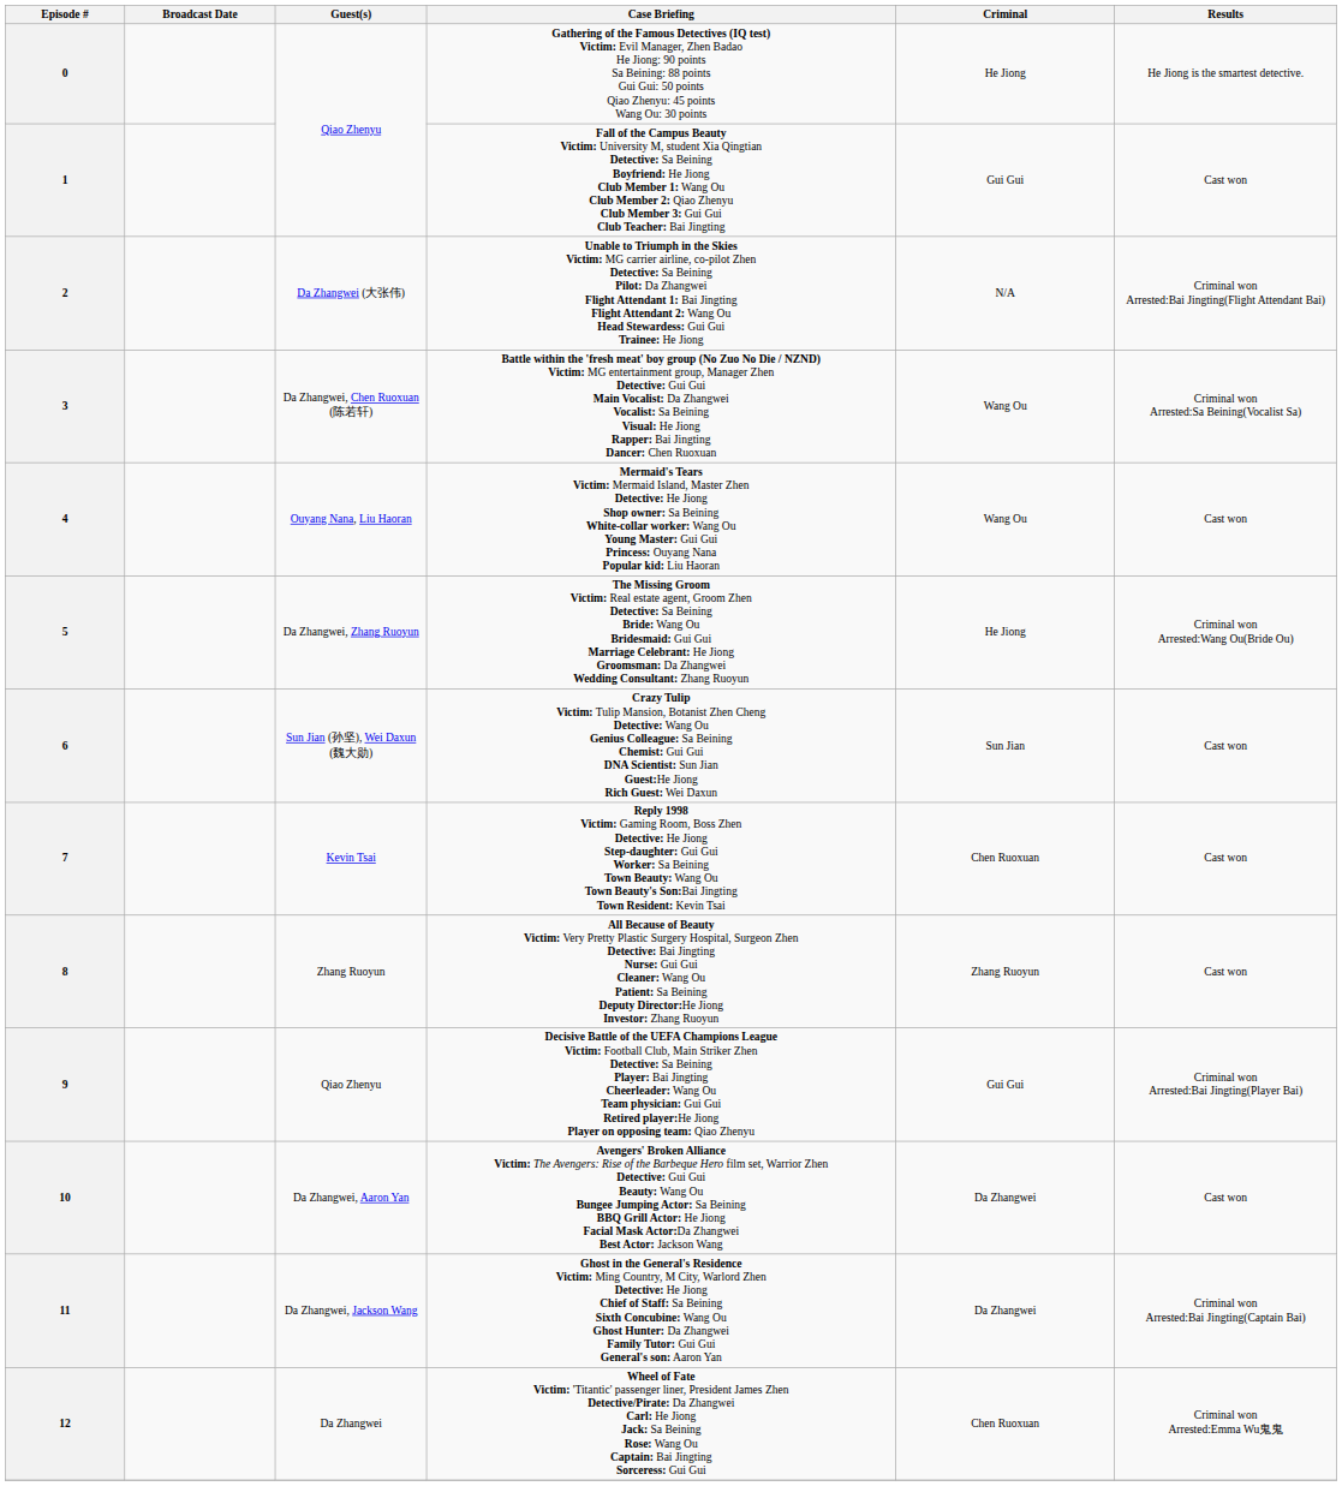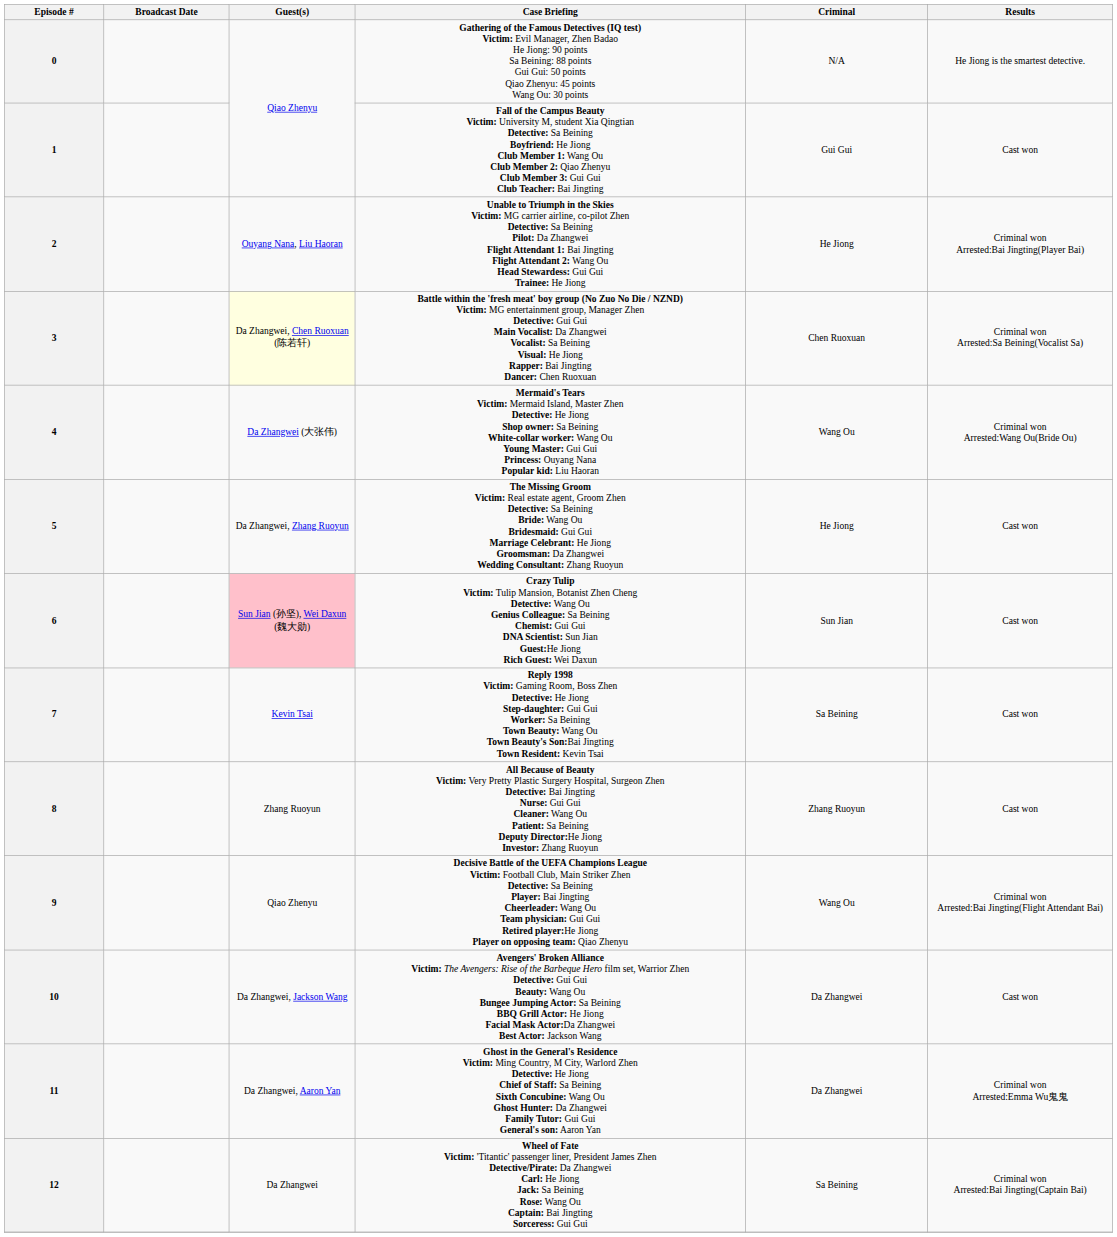0 | Criminal: He Jiong -> N/A
2 | Guest(s): Da Zhangwei (大张伟) -> Ouyang Nana, Liu Haoran
2 | Criminal: N/A -> He Jiong
2 | Results: Criminal won Arrested:Bai Jingting(Flight Attendant Bai) -> Criminal won Arrested:Bai Jingting(Player Bai)
3 | Guest(s): no background -> lightyellow background
3 | Criminal: Wang Ou -> Chen Ruoxuan
4 | Guest(s): Ouyang Nana, Liu Haoran -> Da Zhangwei (大张伟)
4 | Results: Cast won -> Criminal won Arrested:Wang Ou(Bride Ou)
5 | Results: Criminal won Arrested:Wang Ou(Bride Ou) -> Cast won
6 | Guest(s): no background -> pink background
7 | Criminal: Chen Ruoxuan -> Sa Beining
9 | Criminal: Gui Gui -> Wang Ou
9 | Results: Criminal won Arrested:Bai Jingting(Player Bai) -> Criminal won Arrested:Bai Jingting(Flight Attendant Bai)
10 | Guest(s): Da Zhangwei, Aaron Yan -> Da Zhangwei, Jackson Wang
11 | Guest(s): Da Zhangwei, Jackson Wang -> Da Zhangwei, Aaron Yan
11 | Results: Criminal won Arrested:Bai Jingting(Captain Bai) -> Criminal won Arrested:Emma Wu鬼鬼
12 | Criminal: Chen Ruoxuan -> Sa Beining
12 | Results: Criminal won Arrested:Emma Wu鬼鬼 -> Criminal won Arrested:Bai Jingting(Captain Bai)
